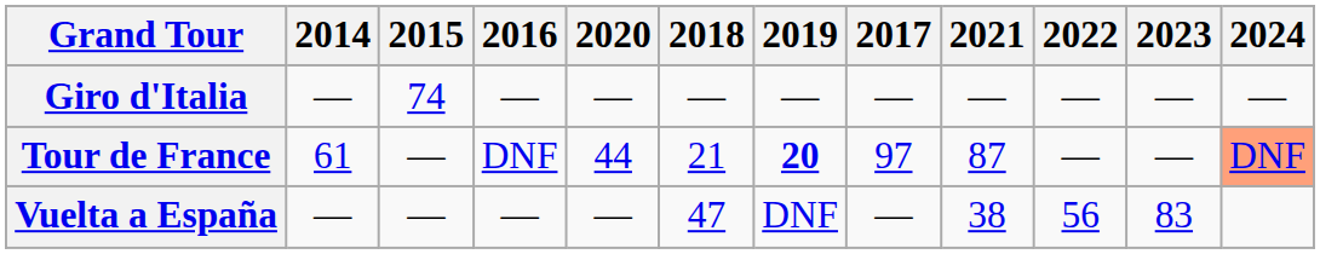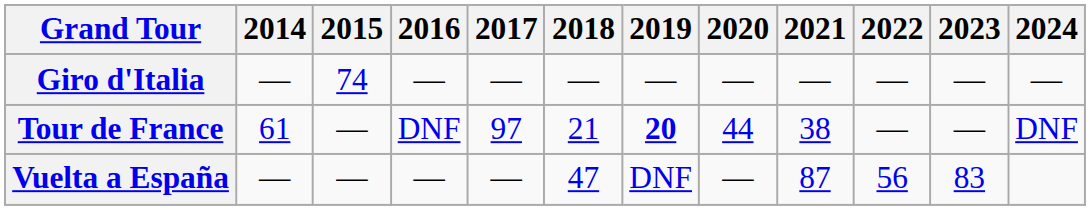columns swapped: 2017 <-> 2020
Tour de France | 2021: 87 -> 38
Tour de France | 2024: lightsalmon background -> no background
Vuelta a España | 2021: 38 -> 87
